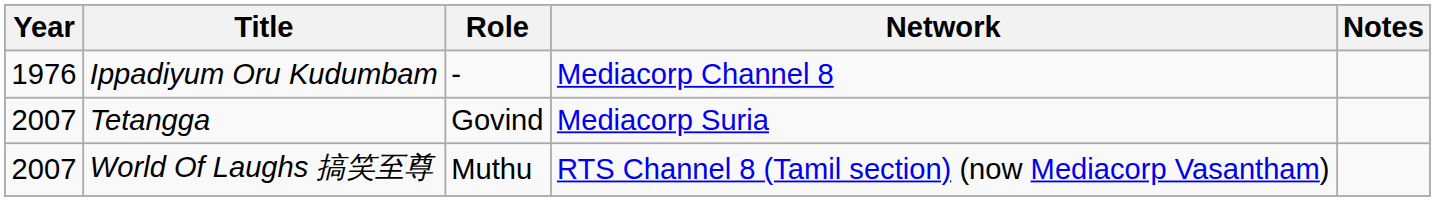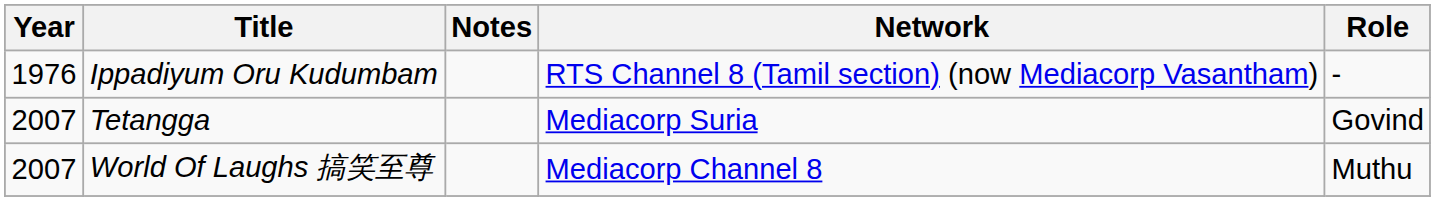columns swapped: Role <-> Notes
Ippadiyum Oru Kudumbam | Network: Mediacorp Channel 8 -> RTS Channel 8 (Tamil section) (now Mediacorp Vasantham)
World Of Laughs 搞笑至尊 | Network: RTS Channel 8 (Tamil section) (now Mediacorp Vasantham) -> Mediacorp Channel 8
